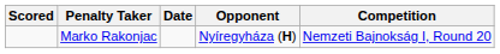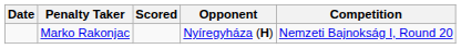columns swapped: Date <-> Scored
